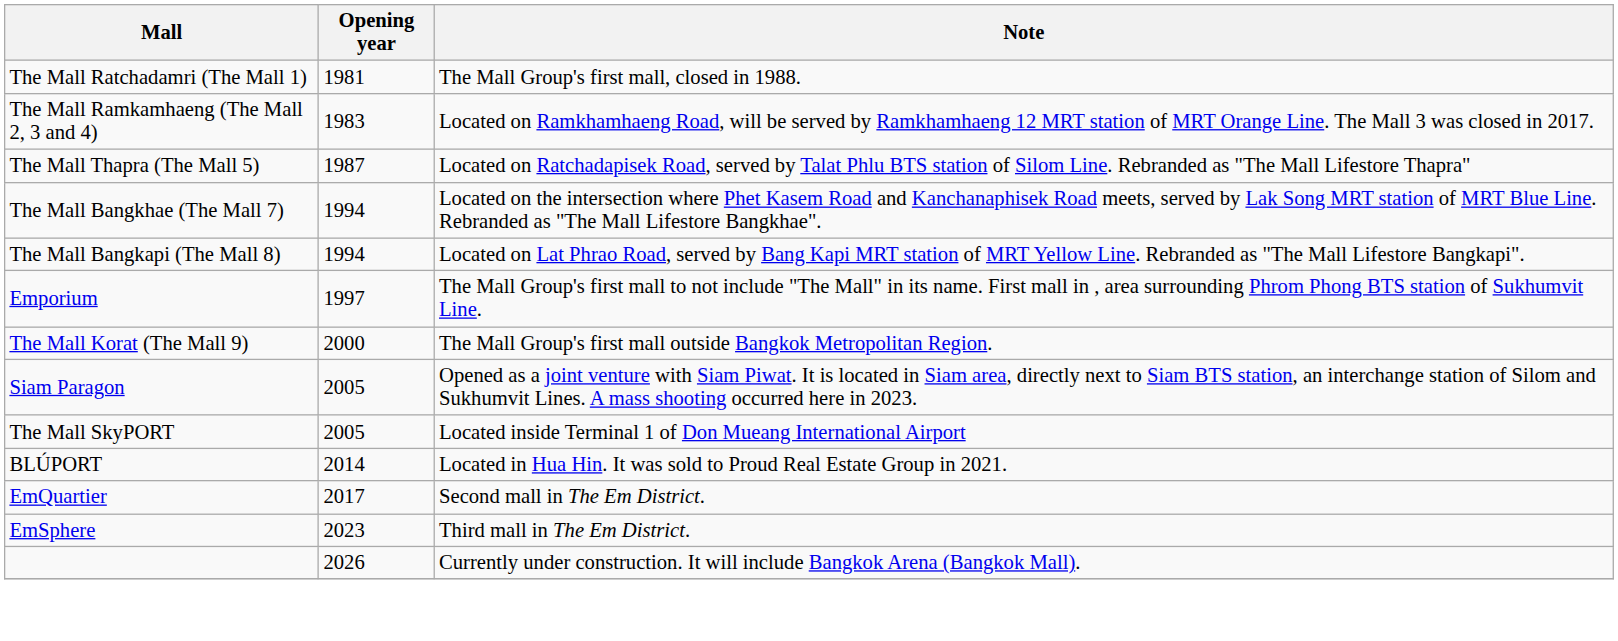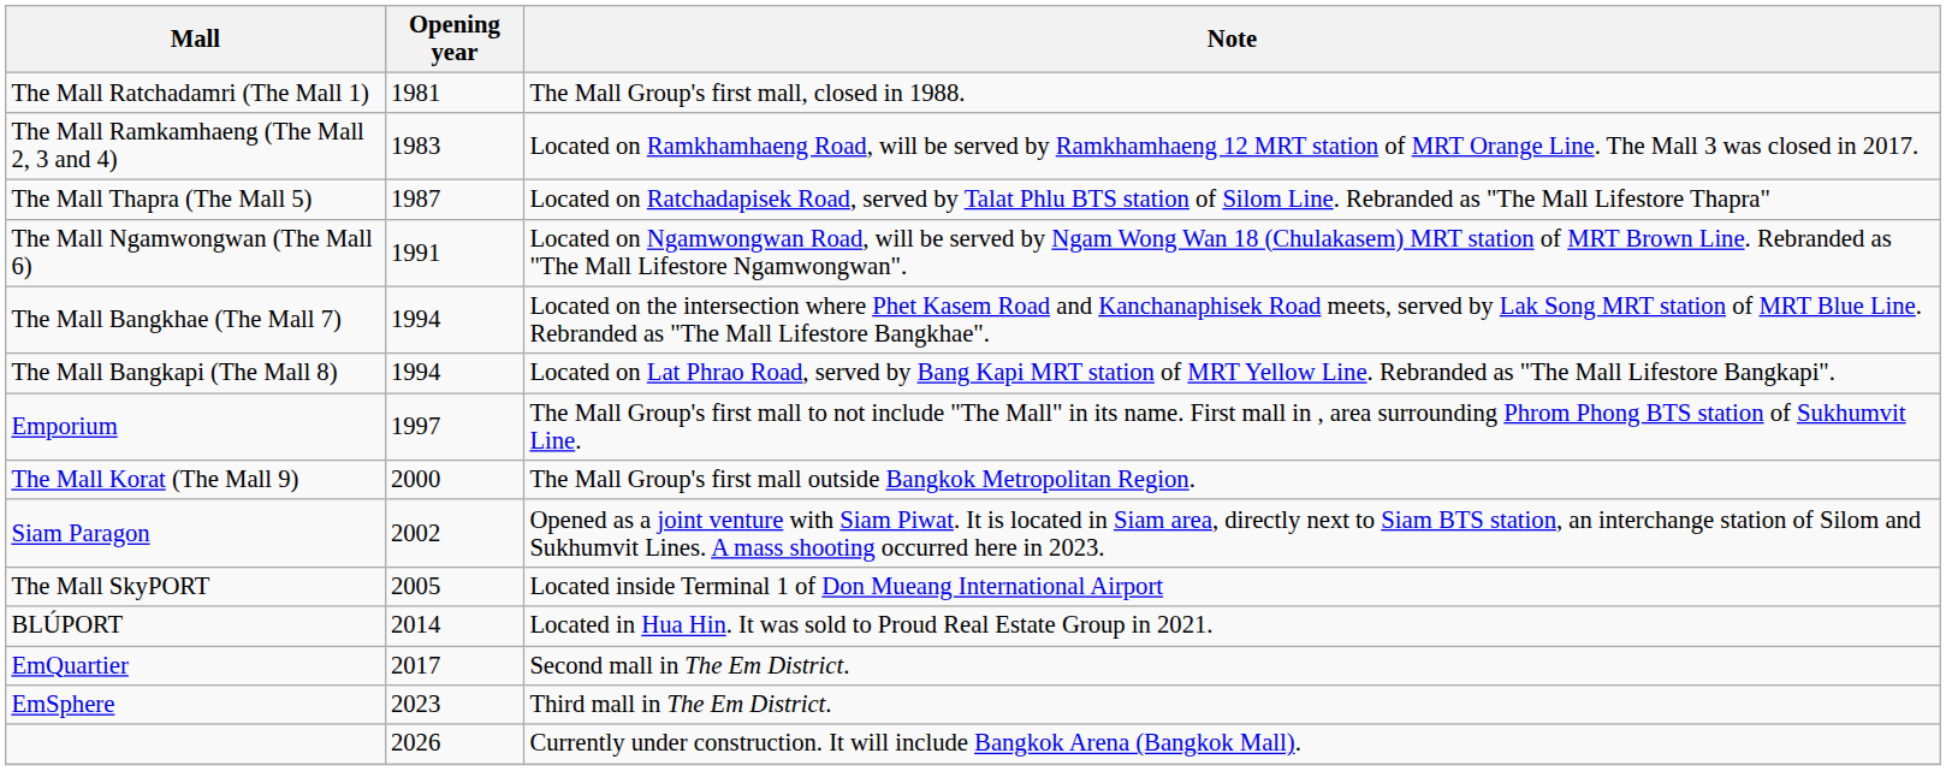+ row: The Mall Ngamwongwan (The Mall 6) | 1991 | Located on Ngamwongwan Road, will be served by Ngam Wong Wan 18 (Chulakasem) MRT station of MRT Brown Line. Rebranded as "The Mall Lifestore Ngamwongwan".
Siam Paragon | Opening year: 2005 -> 2002
